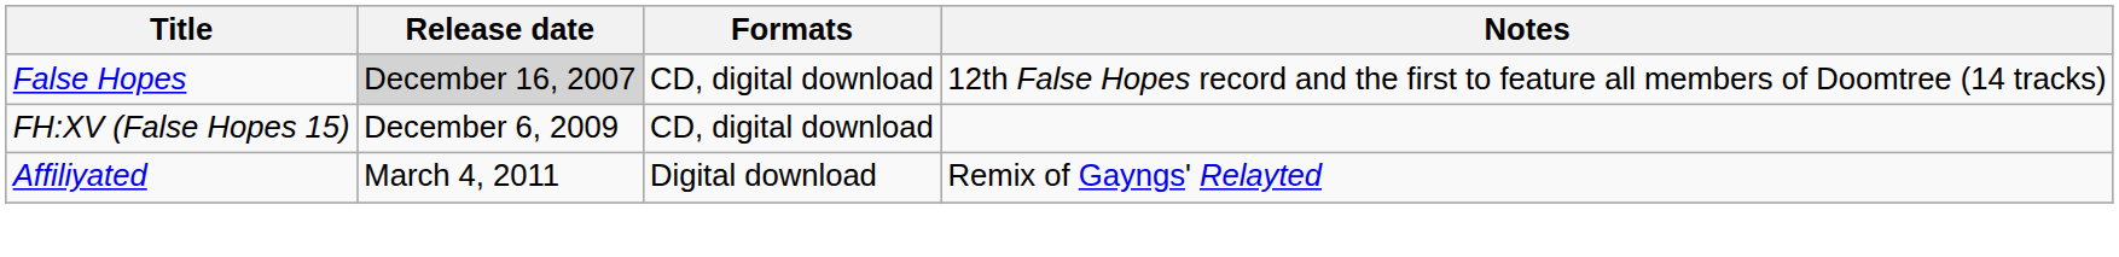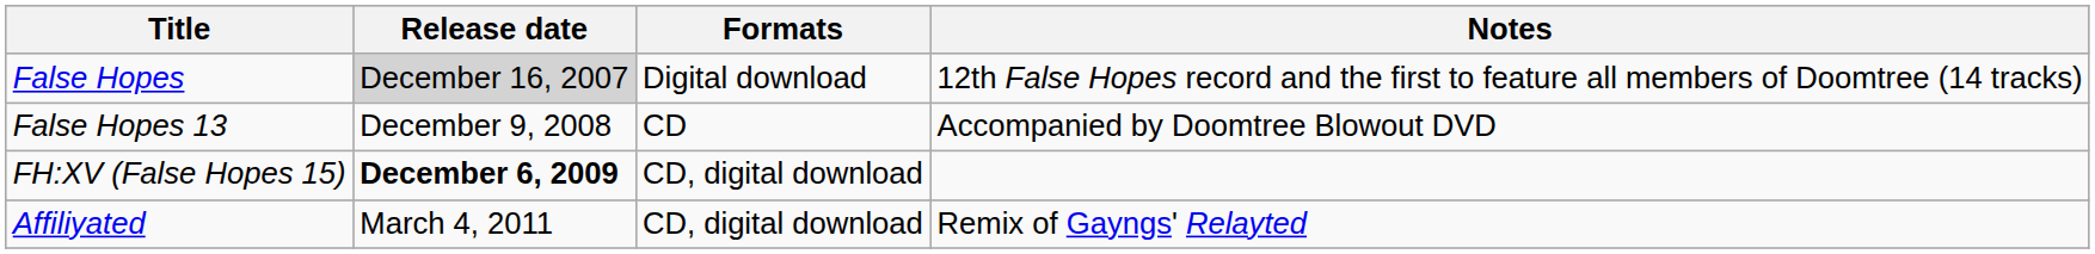False Hopes | Formats: CD, digital download -> Digital download
+ row: False Hopes 13 | December 9, 2008 | CD | Accompanied by Doomtree Blowout DVD
FH:XV (False Hopes 15) | Release date: normal -> bold
Affiliyated | Formats: Digital download -> CD, digital download
